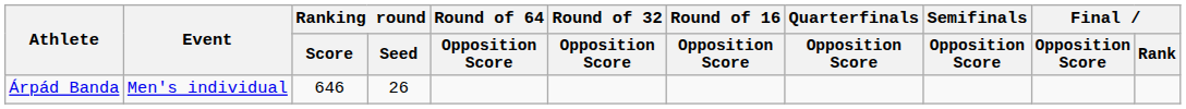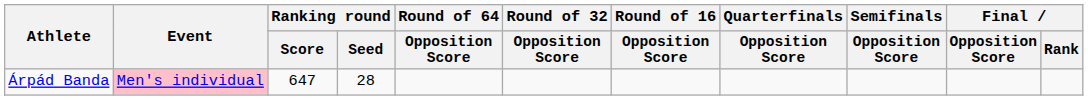Árpád Banda | Event: no background -> pink background
Árpád Banda | Ranking round / Score: 646 -> 647
Árpád Banda | Ranking round / Seed: 26 -> 28
